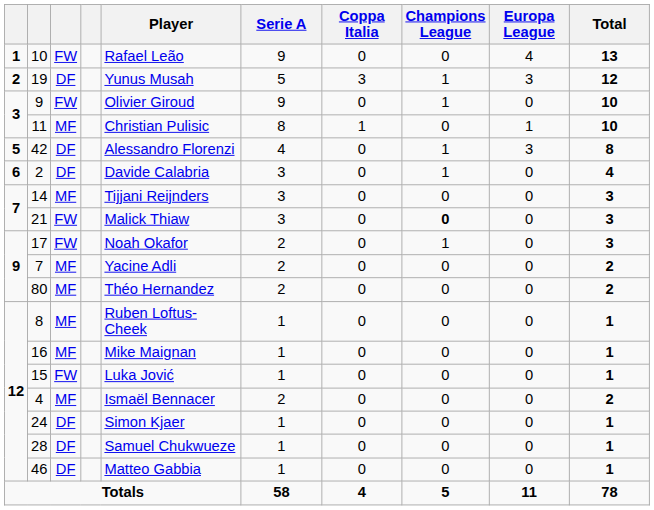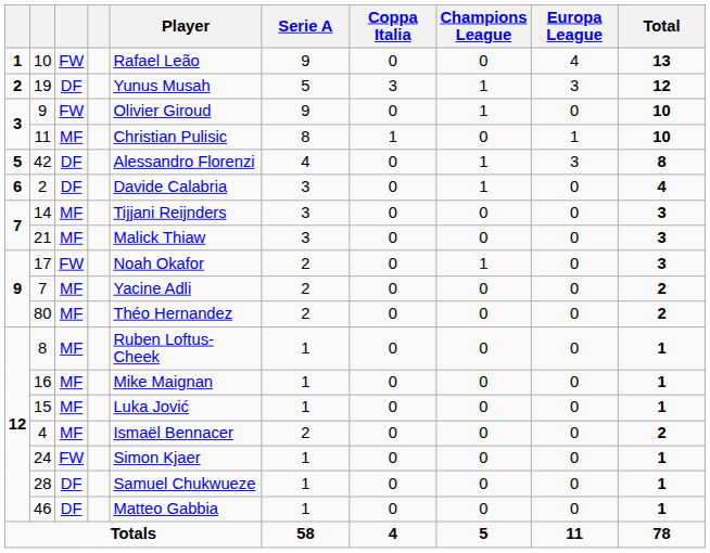21 | column 3: FW -> MF
21 | Champions League: bold -> normal
15 | column 3: FW -> MF
24 | column 3: DF -> FW
